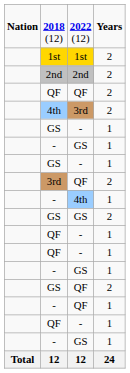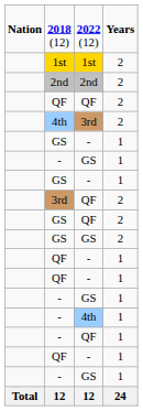rows swapped: - / 4th <-> GS / QF
